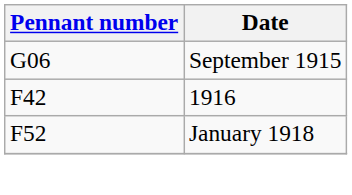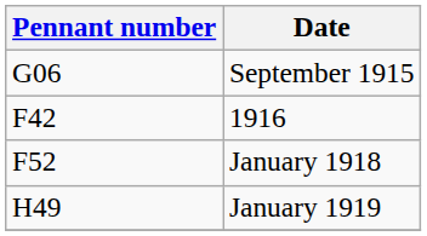+ row: H49 | January 1919
